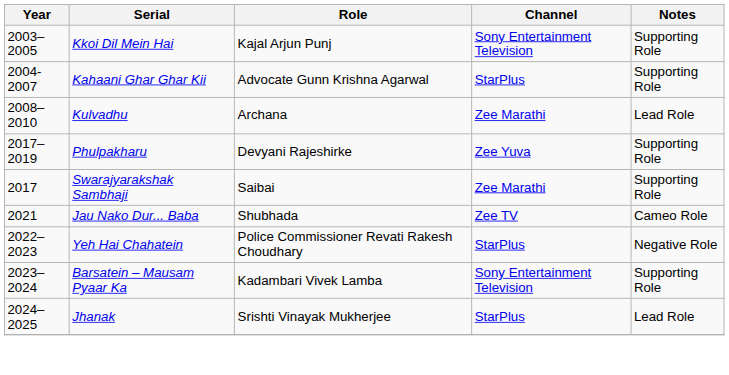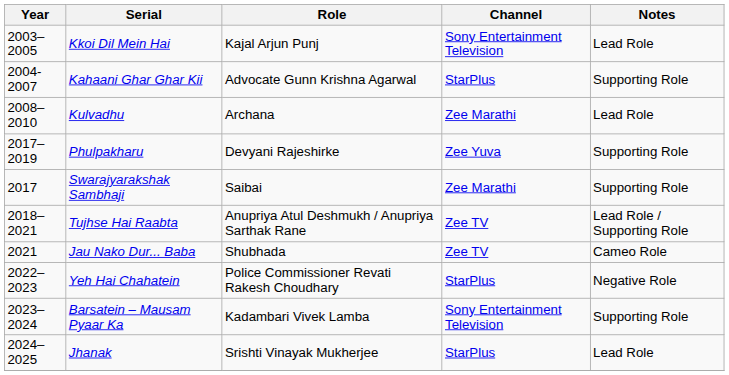Kkoi Dil Mein Hai | Notes: Supporting Role -> Lead Role
+ row: 2018–2021 | Tujhse Hai Raabta | Anupriya Atul Deshmukh / Anupriya Sarthak Rane | Zee TV | Lead Role / Supporting Role
